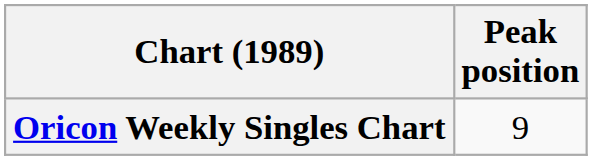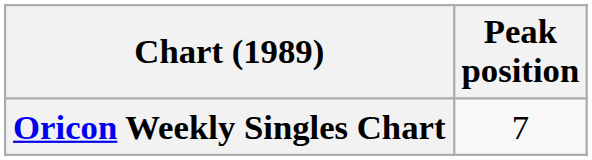Oricon Weekly Singles Chart | Peak position: 9 -> 7
